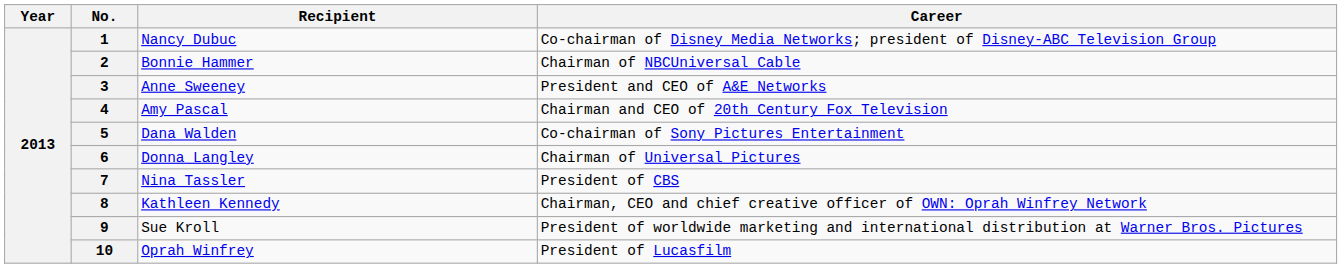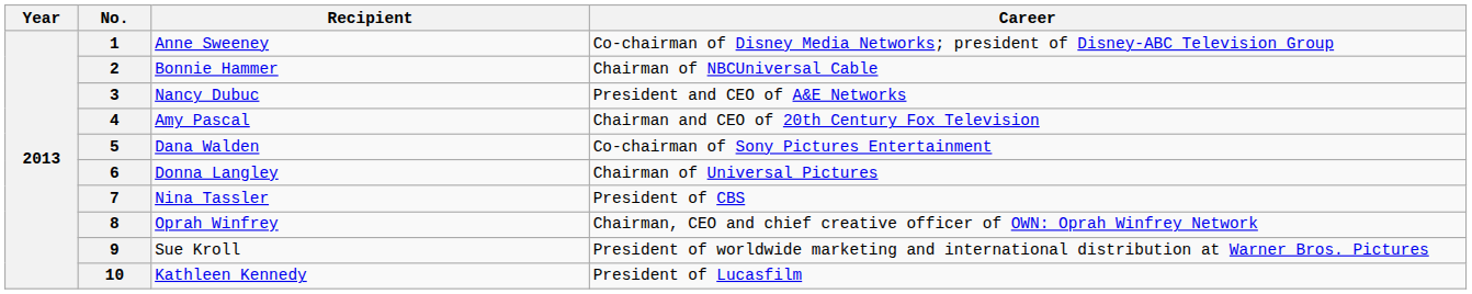1 | Recipient: Nancy Dubuc -> Anne Sweeney
3 | Recipient: Anne Sweeney -> Nancy Dubuc
8 | Recipient: Kathleen Kennedy -> Oprah Winfrey
10 | Recipient: Oprah Winfrey -> Kathleen Kennedy
